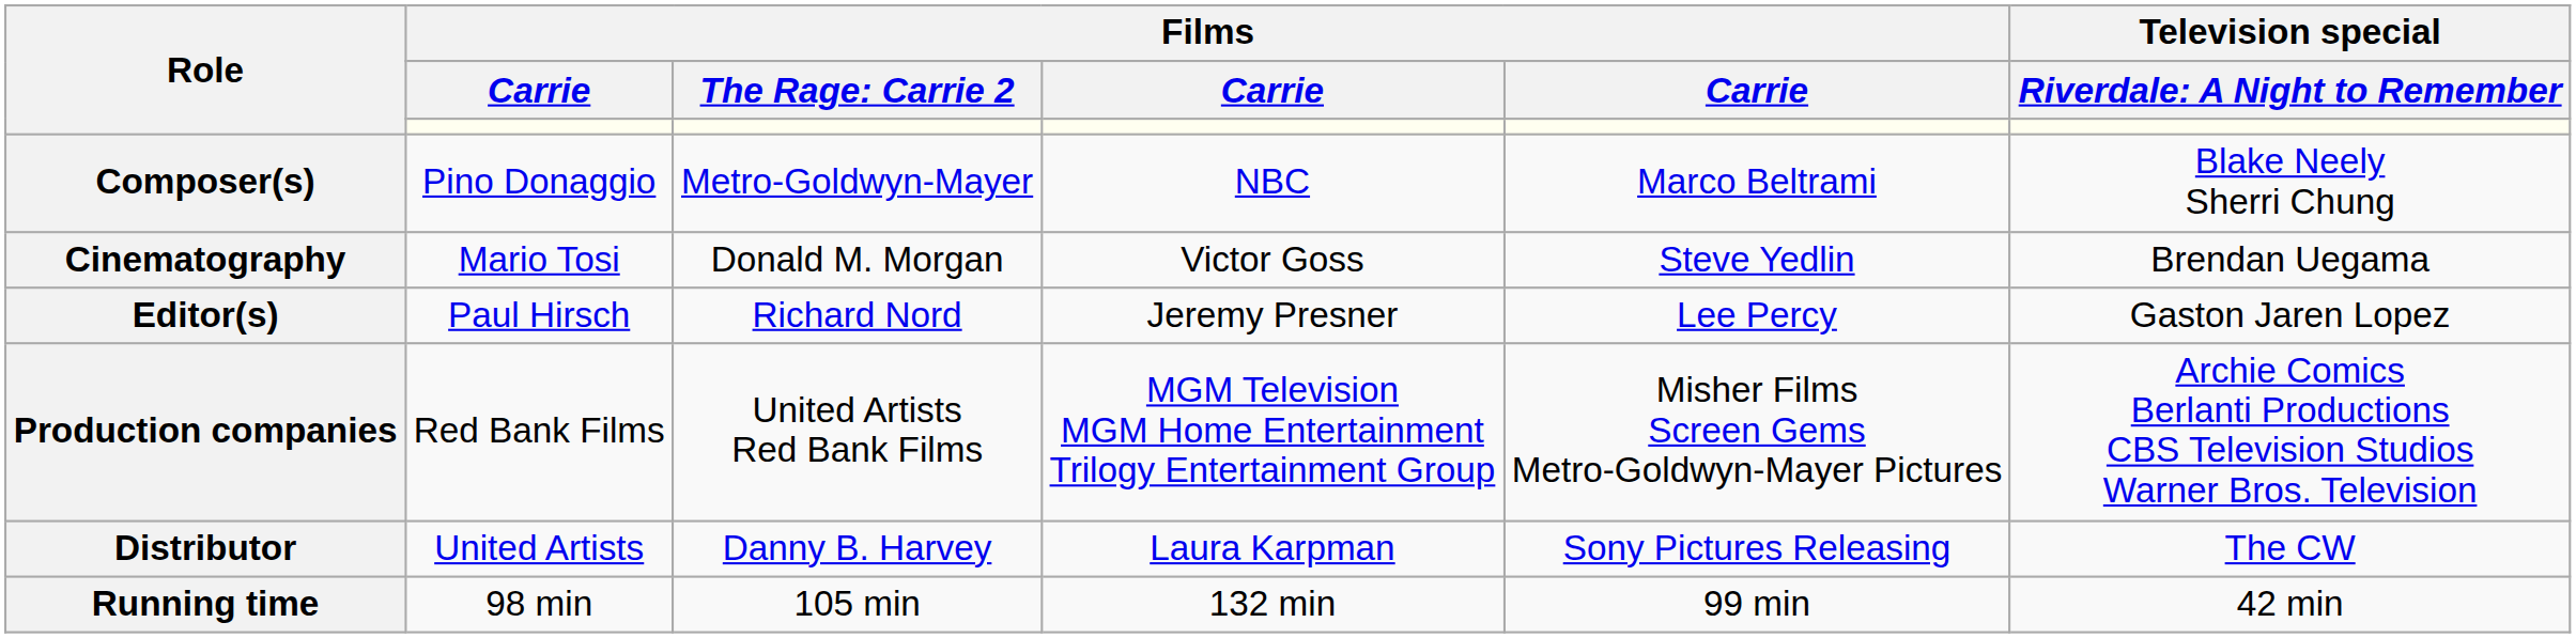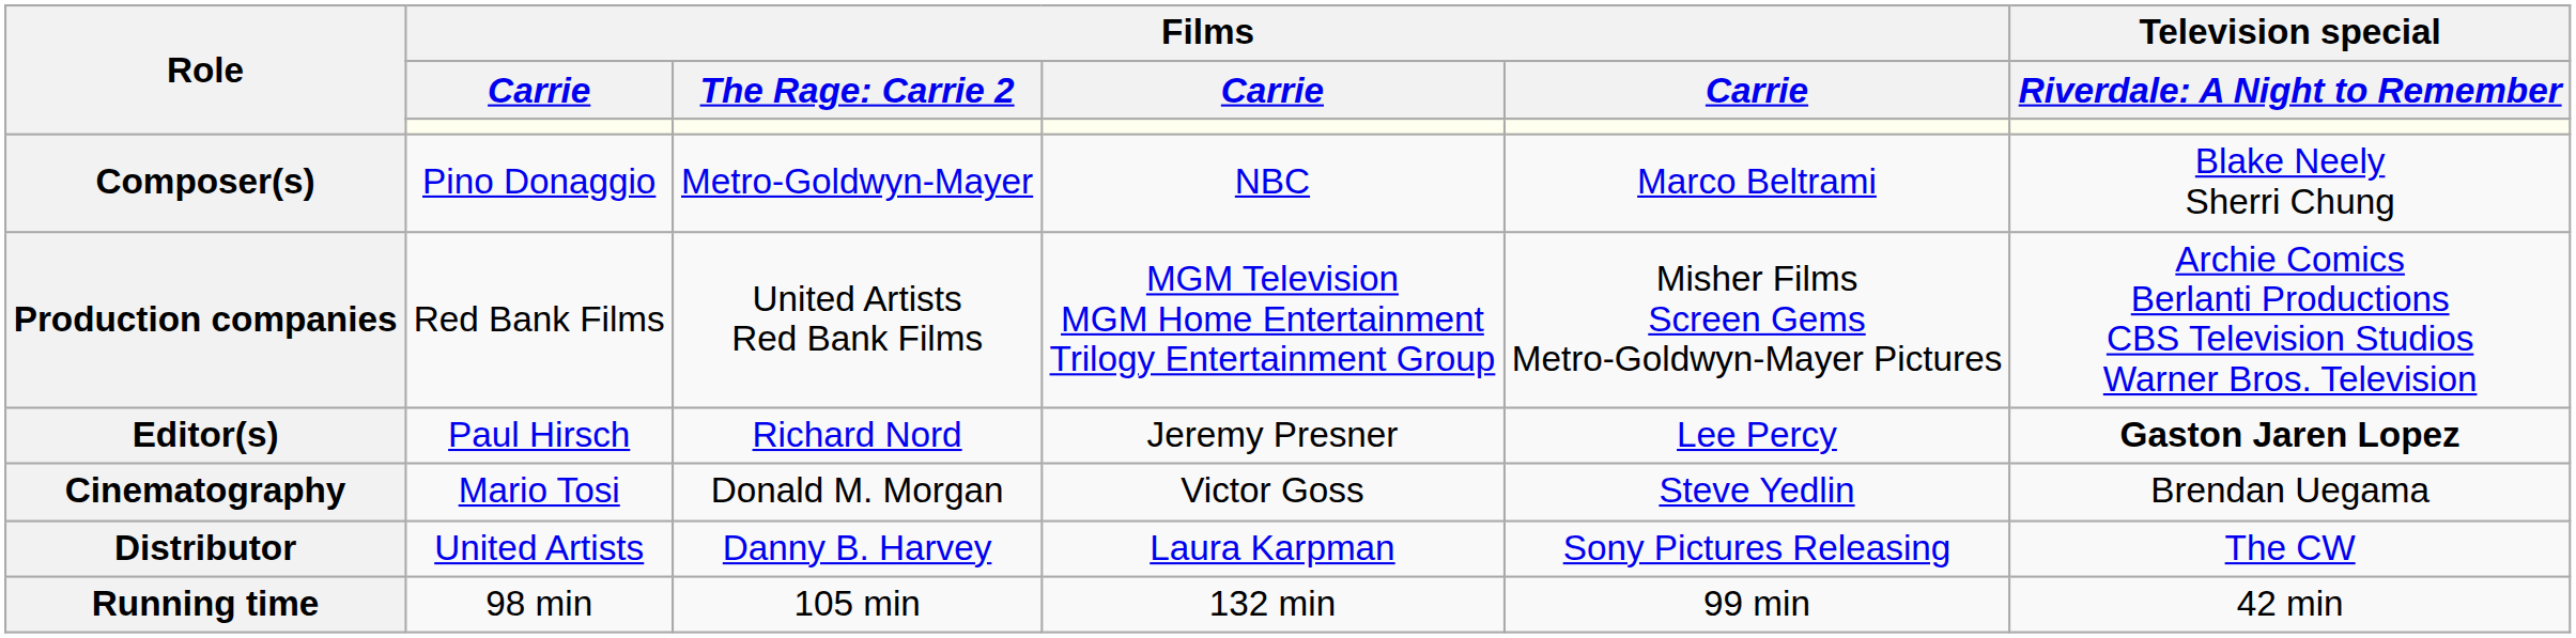rows swapped: Cinematography <-> Production companies
Editor(s) | column 6: normal -> bold
